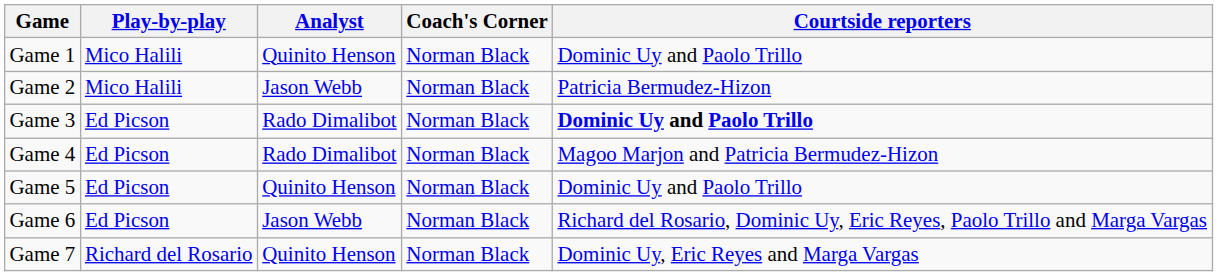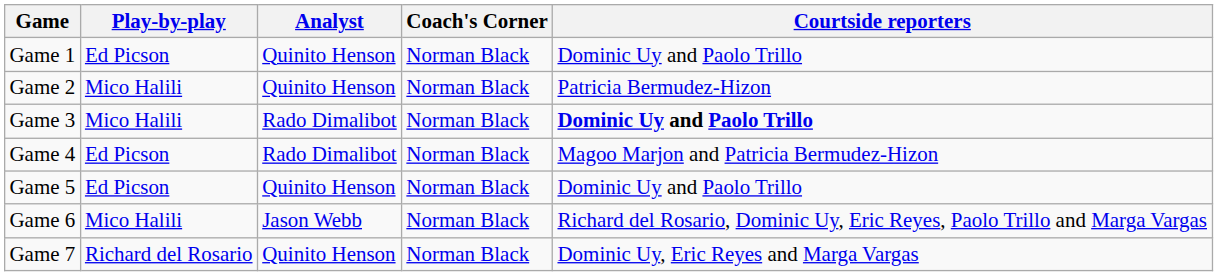Game 1 | Play-by-play: Mico Halili -> Ed Picson
Game 2 | Analyst: Jason Webb -> Quinito Henson
Game 3 | Play-by-play: Ed Picson -> Mico Halili
Game 6 | Play-by-play: Ed Picson -> Mico Halili
